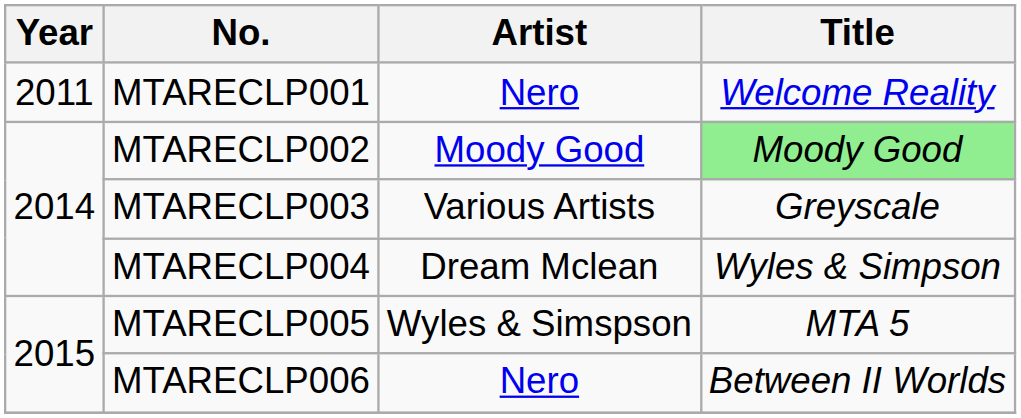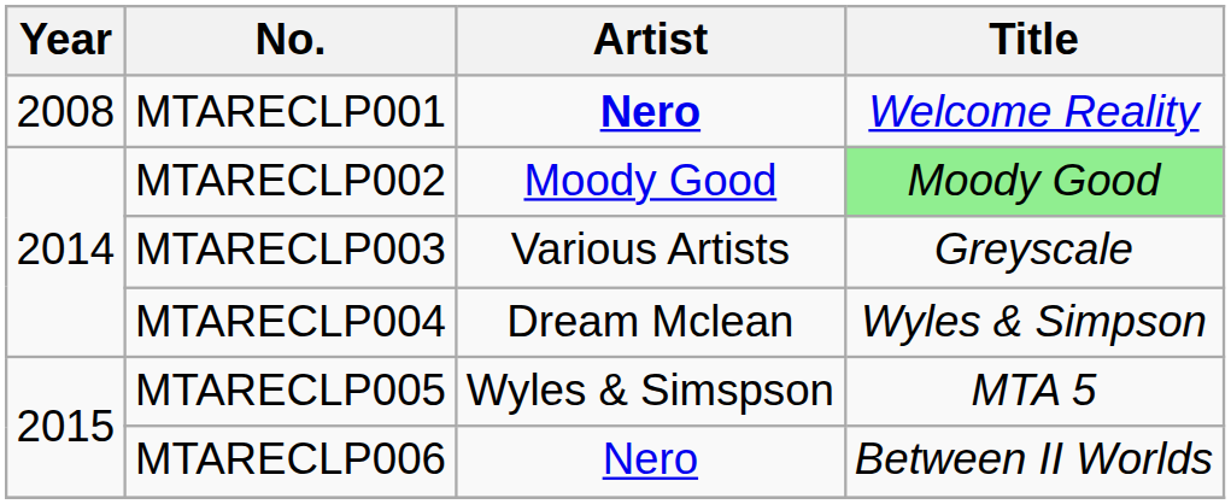MTARECLP001 | Year: 2011 -> 2008
MTARECLP001 | Artist: normal -> bold
